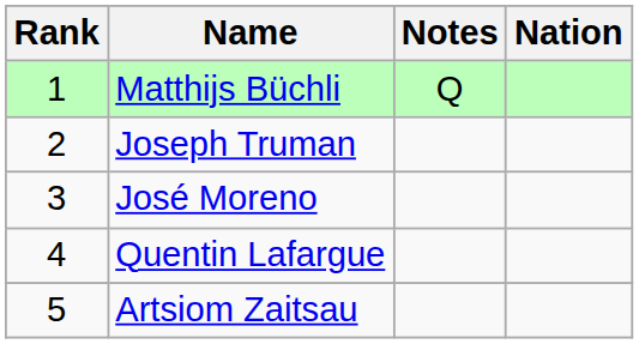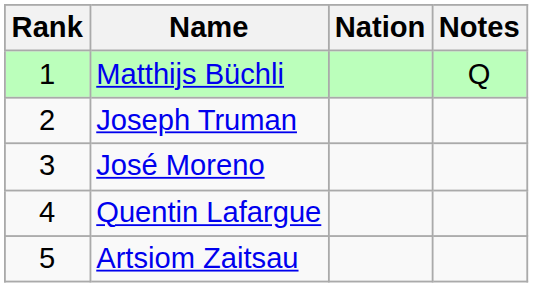columns swapped: Nation <-> Notes
